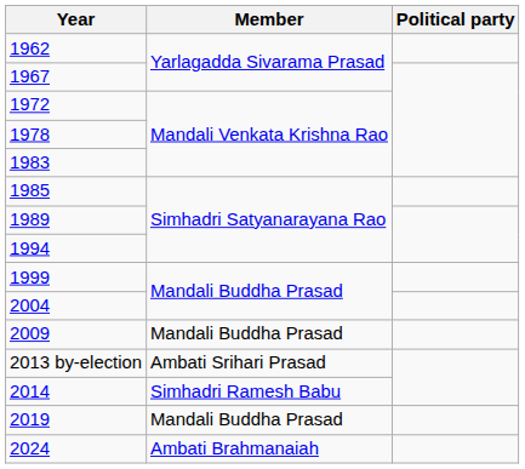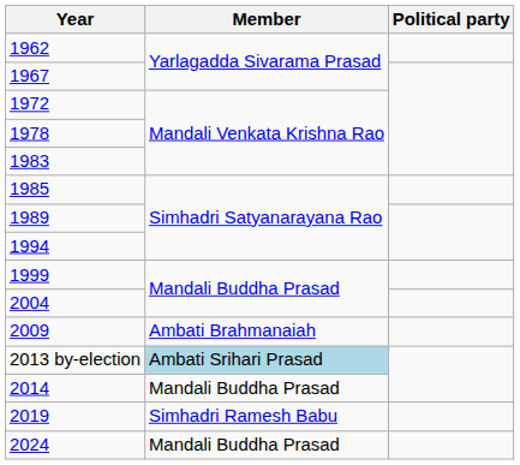2009 | Member: Mandali Buddha Prasad -> Ambati Brahmanaiah
2013 by-election | Member: no background -> lightblue background
2014 | Member: Simhadri Ramesh Babu -> Mandali Buddha Prasad
2019 | Member: Mandali Buddha Prasad -> Simhadri Ramesh Babu
2024 | Member: Ambati Brahmanaiah -> Mandali Buddha Prasad
